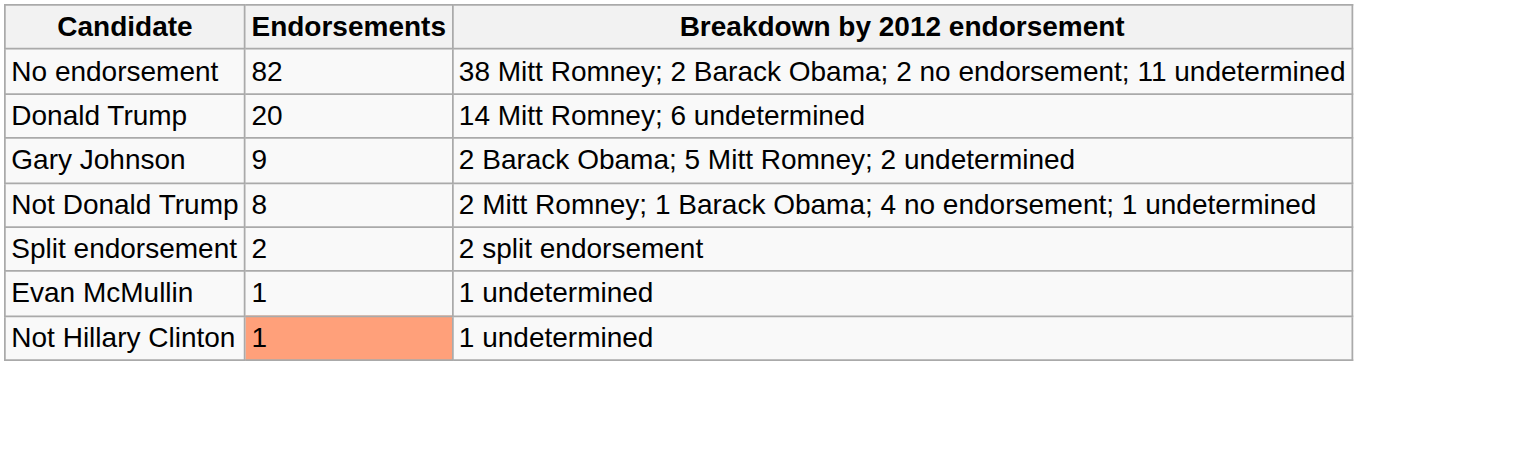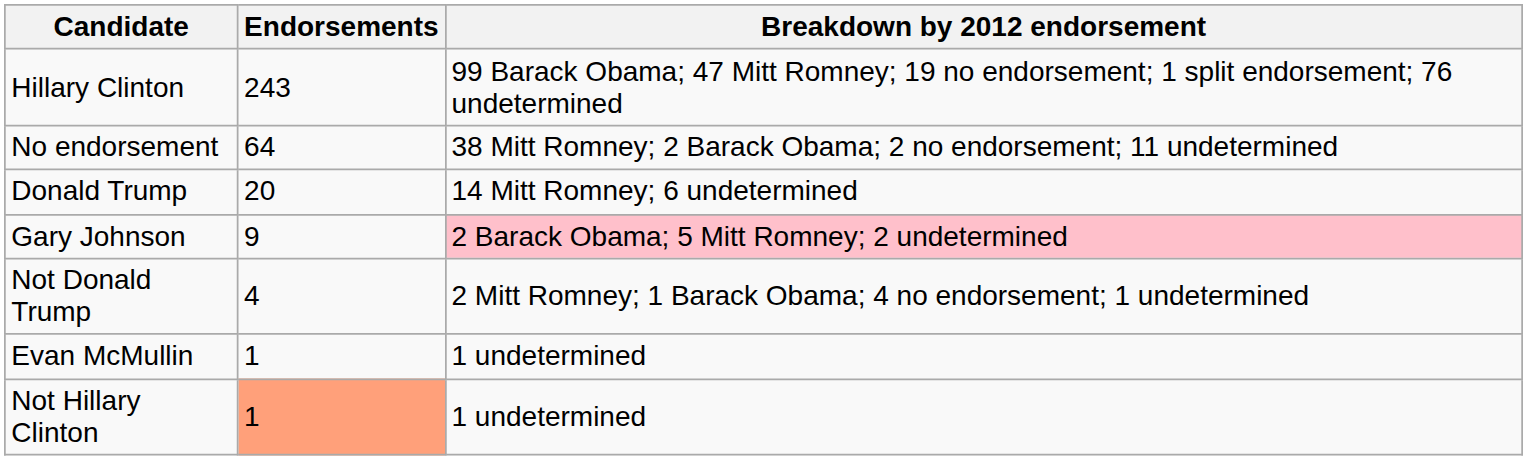+ row: Hillary Clinton | 243 | 99 Barack Obama; 47 Mitt Romney; 19 no endorsement; 1 split endorsement; 76 undetermined
No endorsement | Endorsements: 82 -> 64
Gary Johnson | Breakdown by 2012 endorsement: no background -> pink background
Not Donald Trump | Endorsements: 8 -> 4
- row: Split endorsement | 2 | 2 split endorsement
